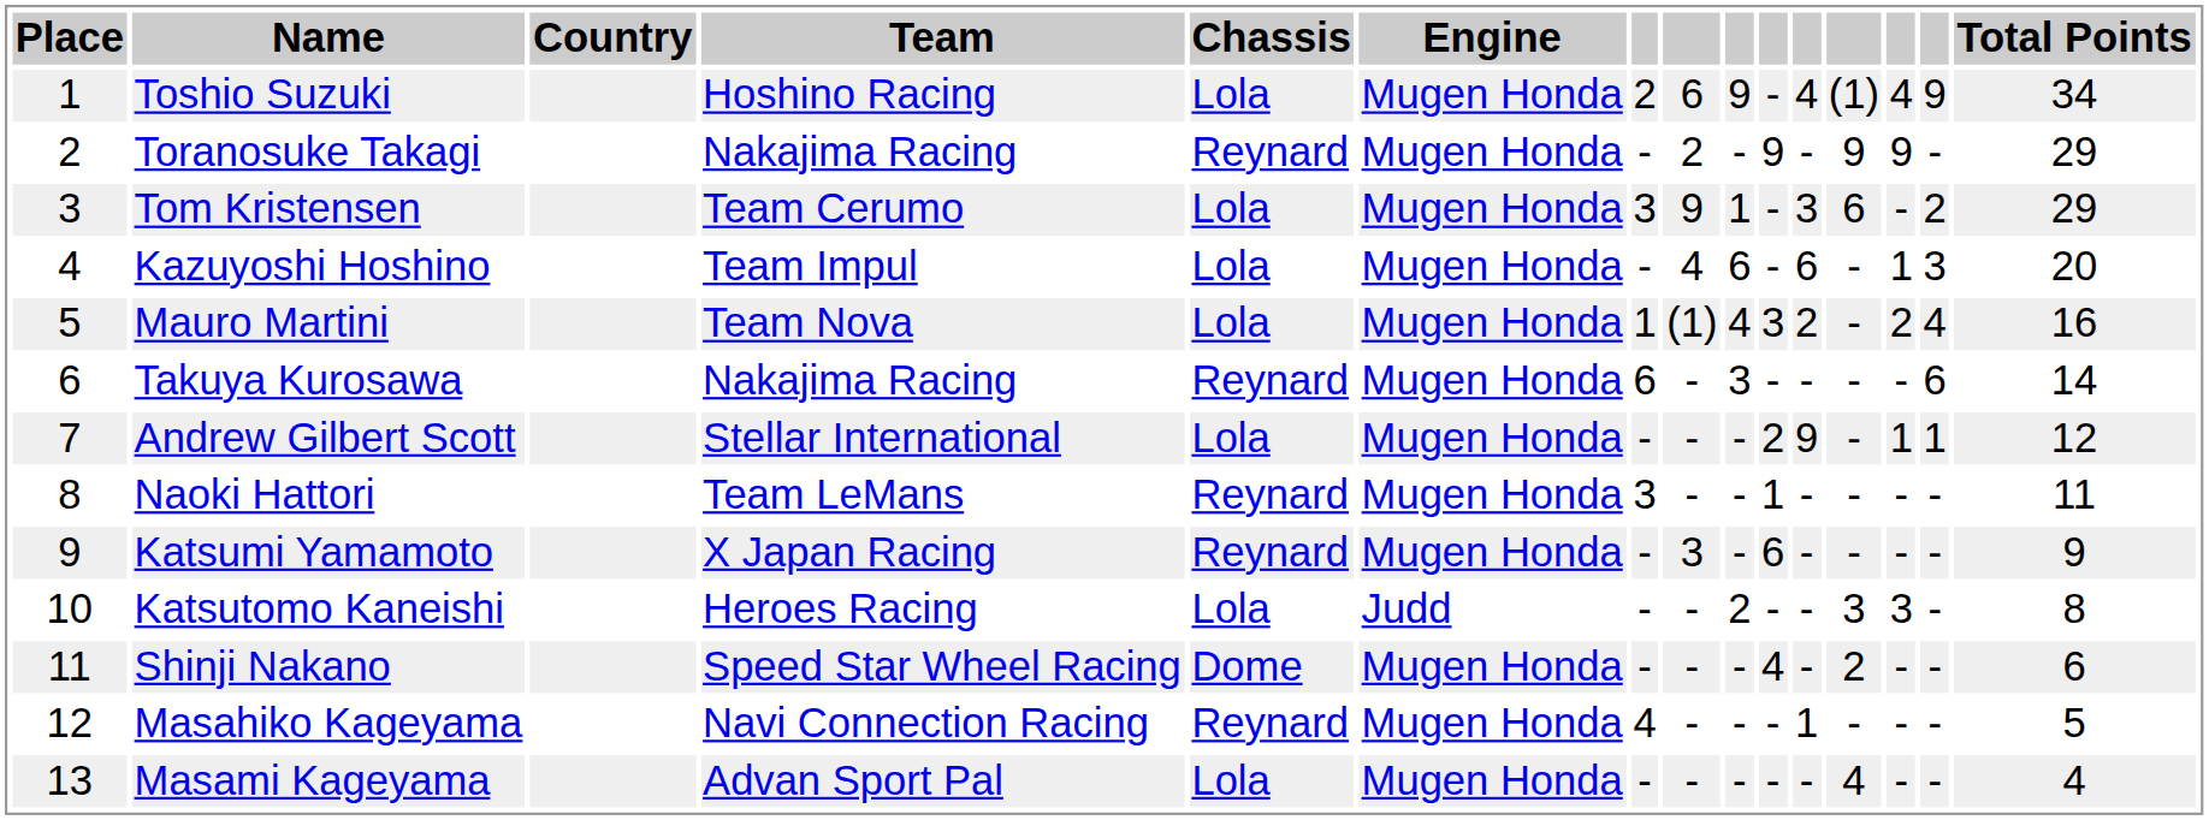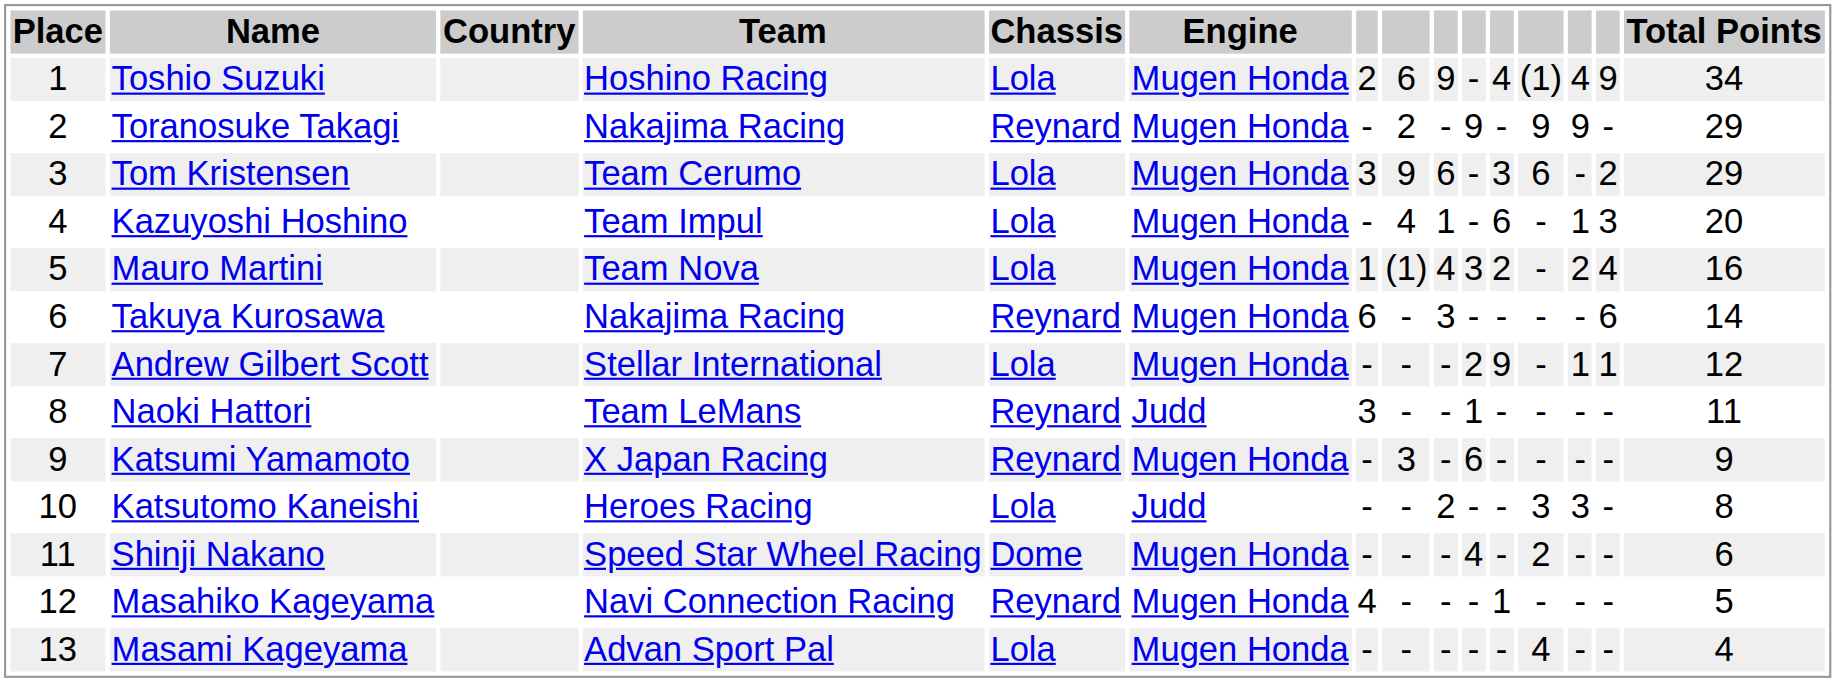Tom Kristensen | column 9: 1 -> 6
Kazuyoshi Hoshino | column 9: 6 -> 1
Naoki Hattori | Engine: Mugen Honda -> Judd
